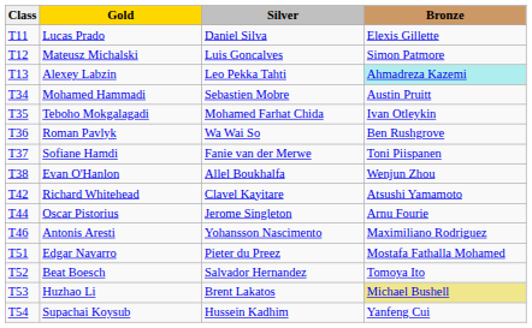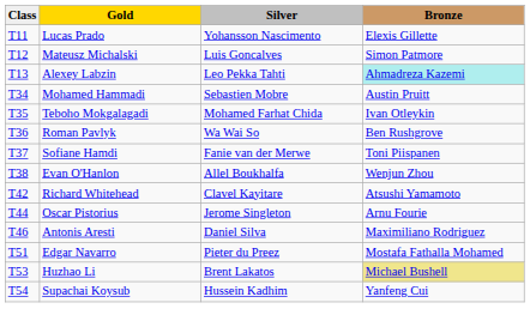Lucas Prado | Silver: Daniel Silva -> Yohansson Nascimento
Antonis Aresti | Silver: Yohansson Nascimento -> Daniel Silva
- row: T52 | Beat Boesch | Salvador Hernandez | Tomoya Ito
